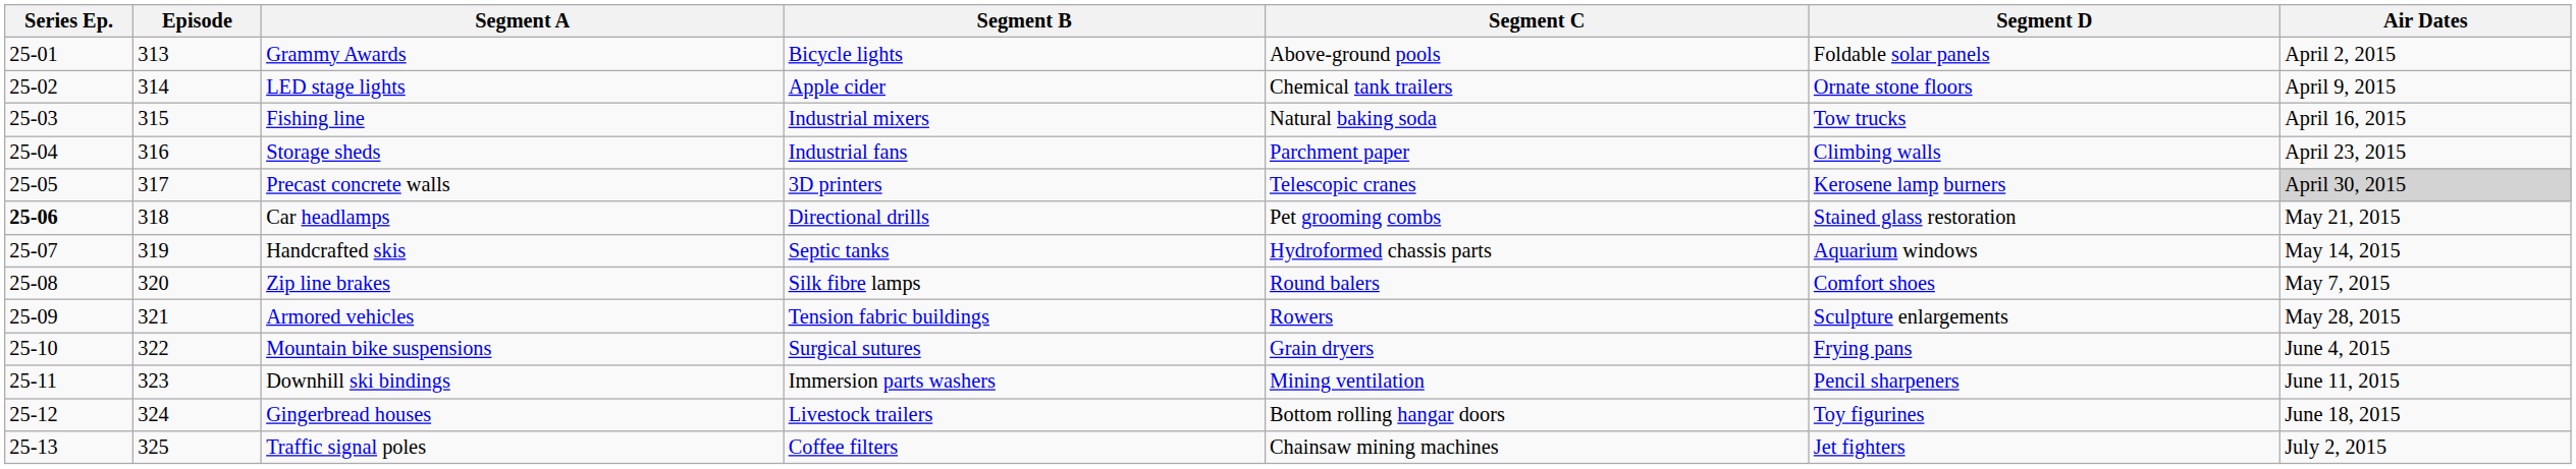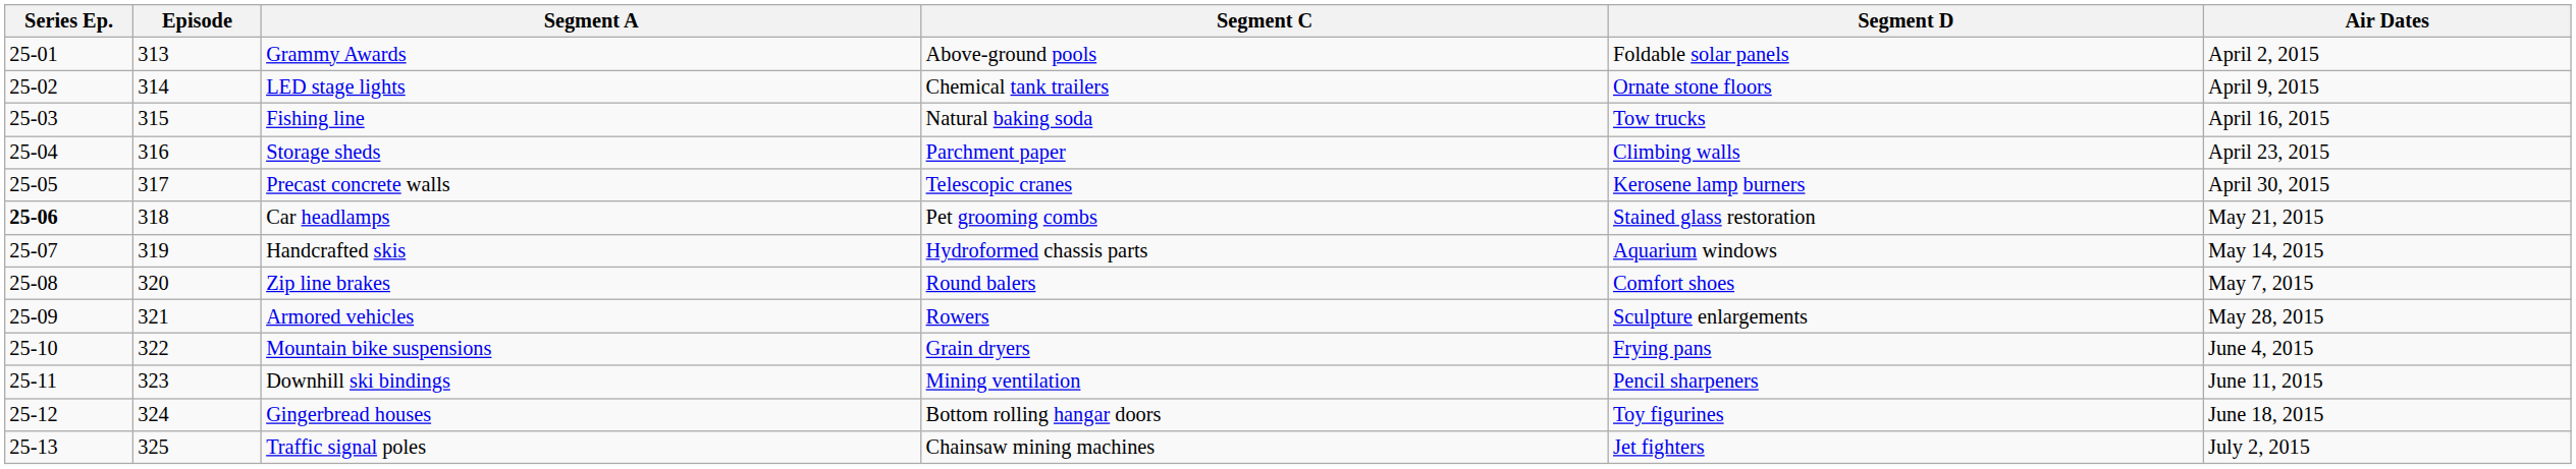- column: Segment B | Bicycle lights | Apple cider | Industrial mixers | Industrial fans | 3D printers | Directional drills | Septic tanks | Silk fibre lamps | Tension fabric buildings | Surgical sutures | Immersion parts washers | Livestock trailers | Coffee filters
Precast concrete walls | Air Dates: lightgrey background -> no background
